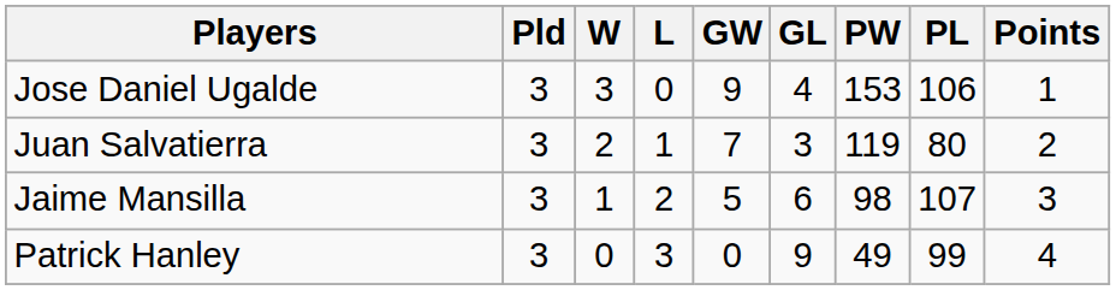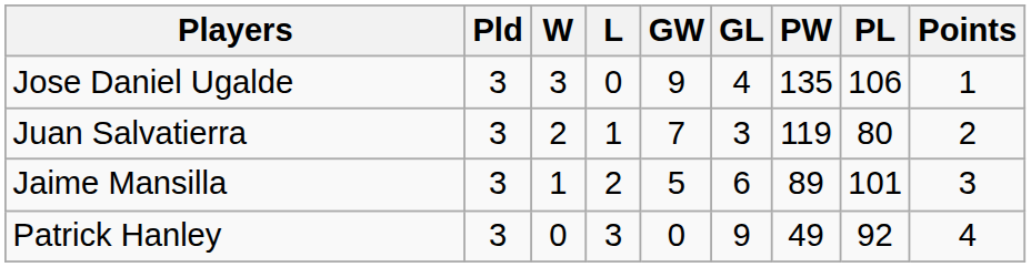Jose Daniel Ugalde | PW: 153 -> 135
Jaime Mansilla | PW: 98 -> 89
Jaime Mansilla | PL: 107 -> 101
Patrick Hanley | PL: 99 -> 92
